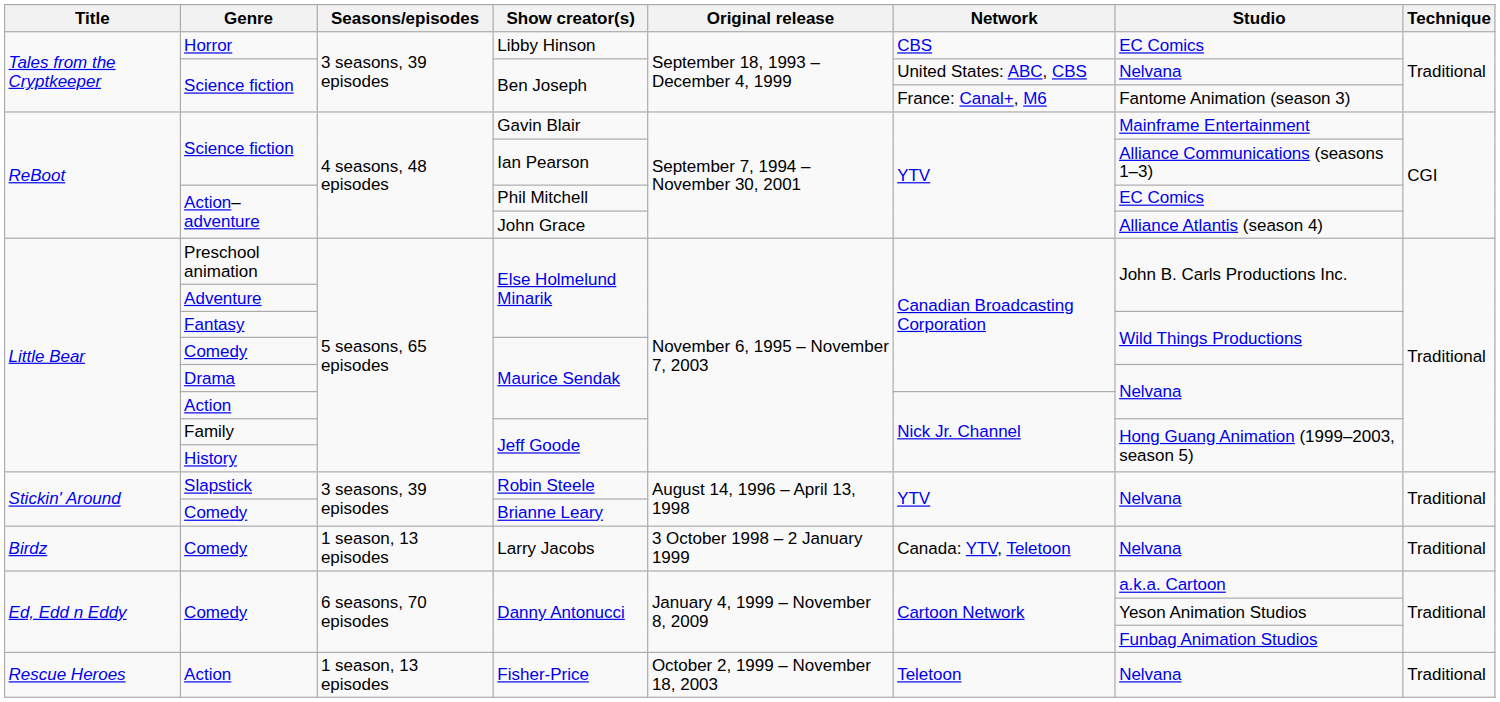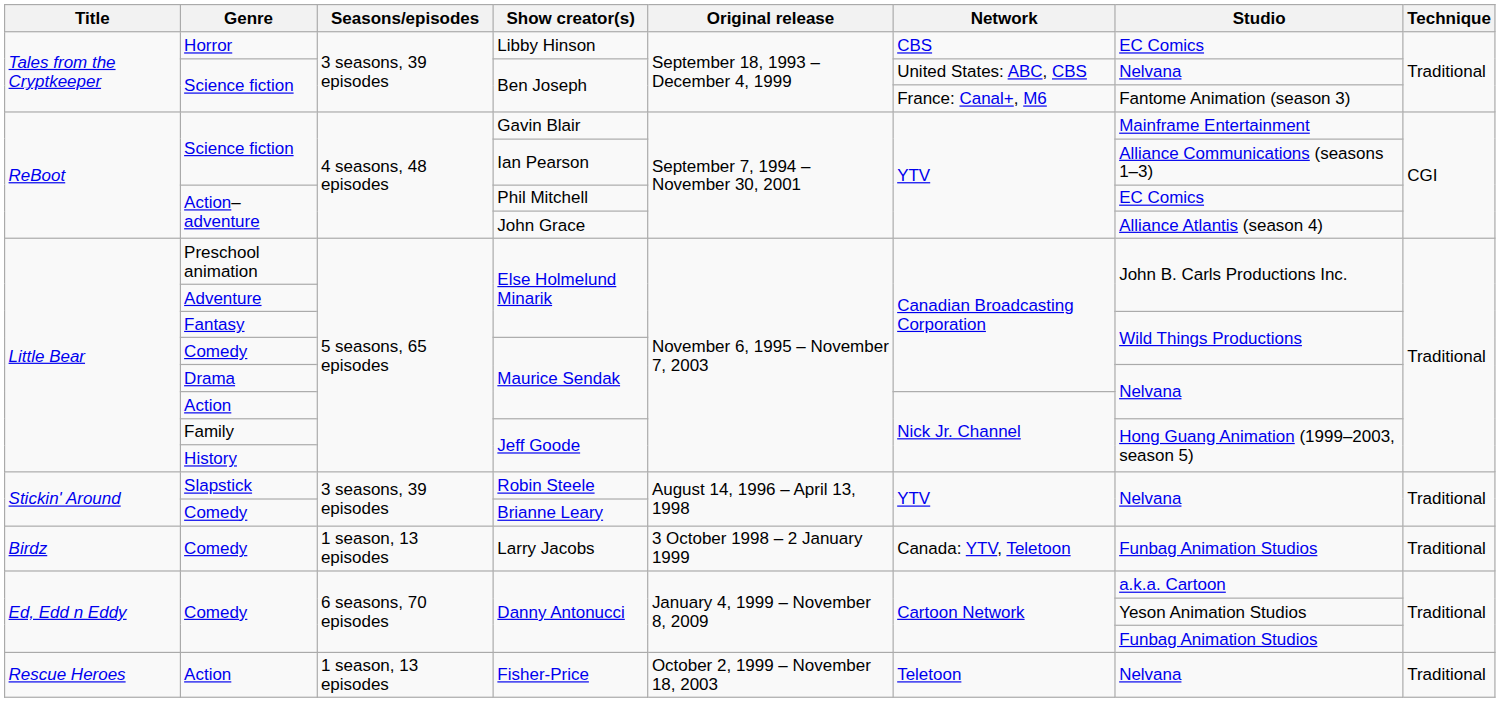Larry Jacobs | Studio: Nelvana -> Funbag Animation Studios
